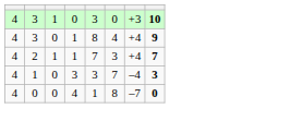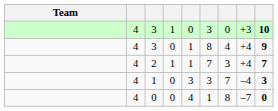+ column: Team
